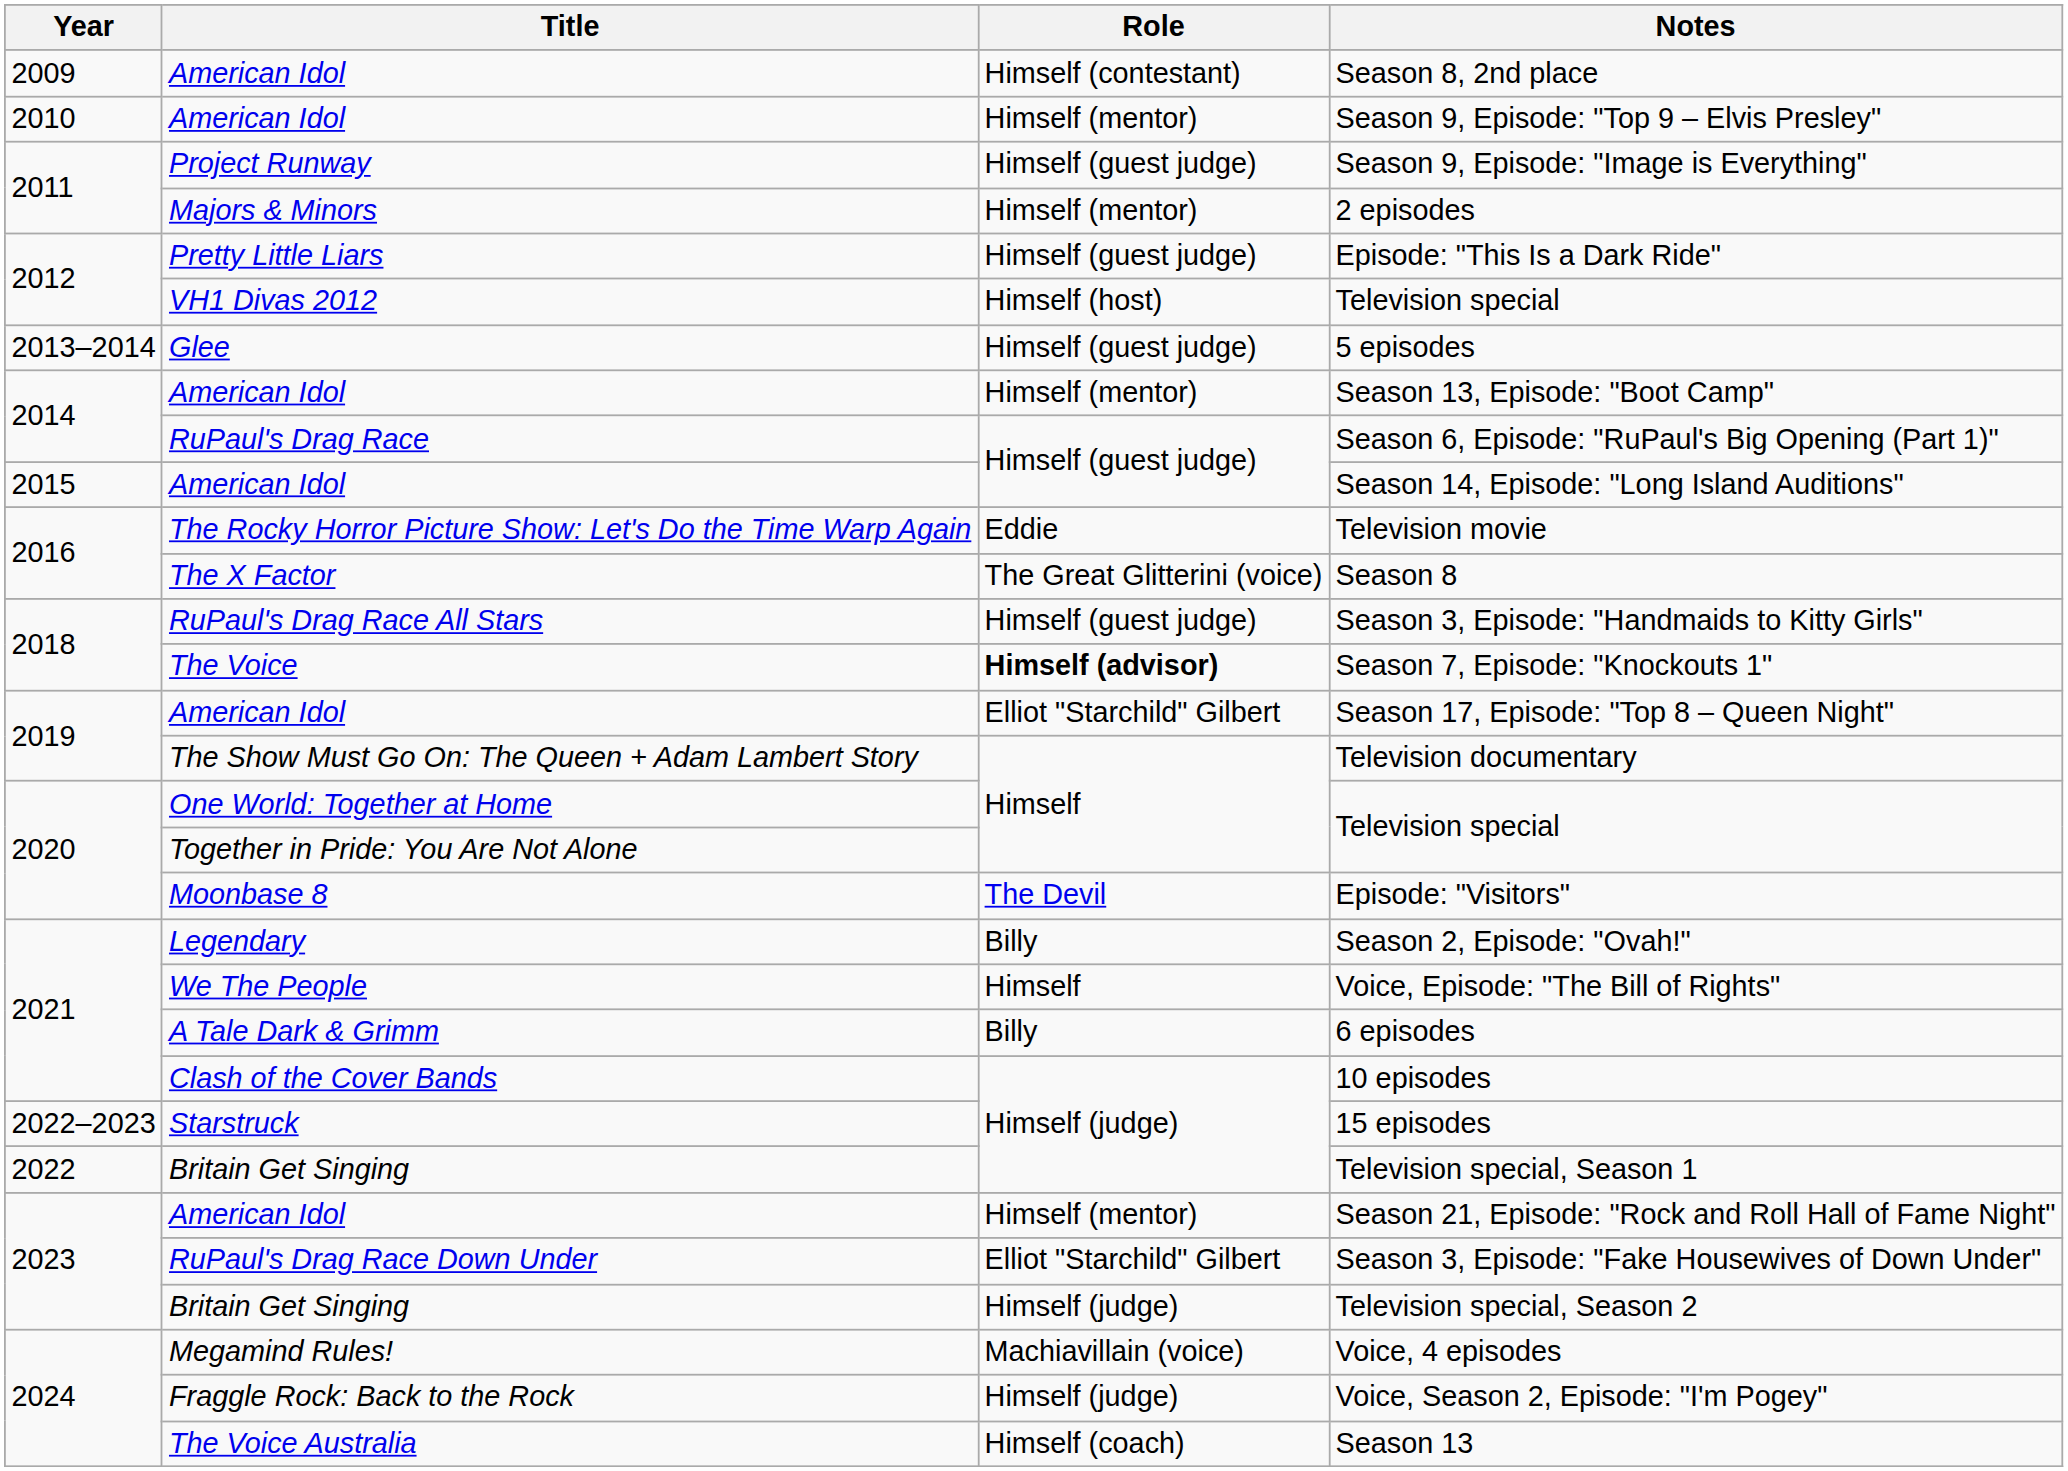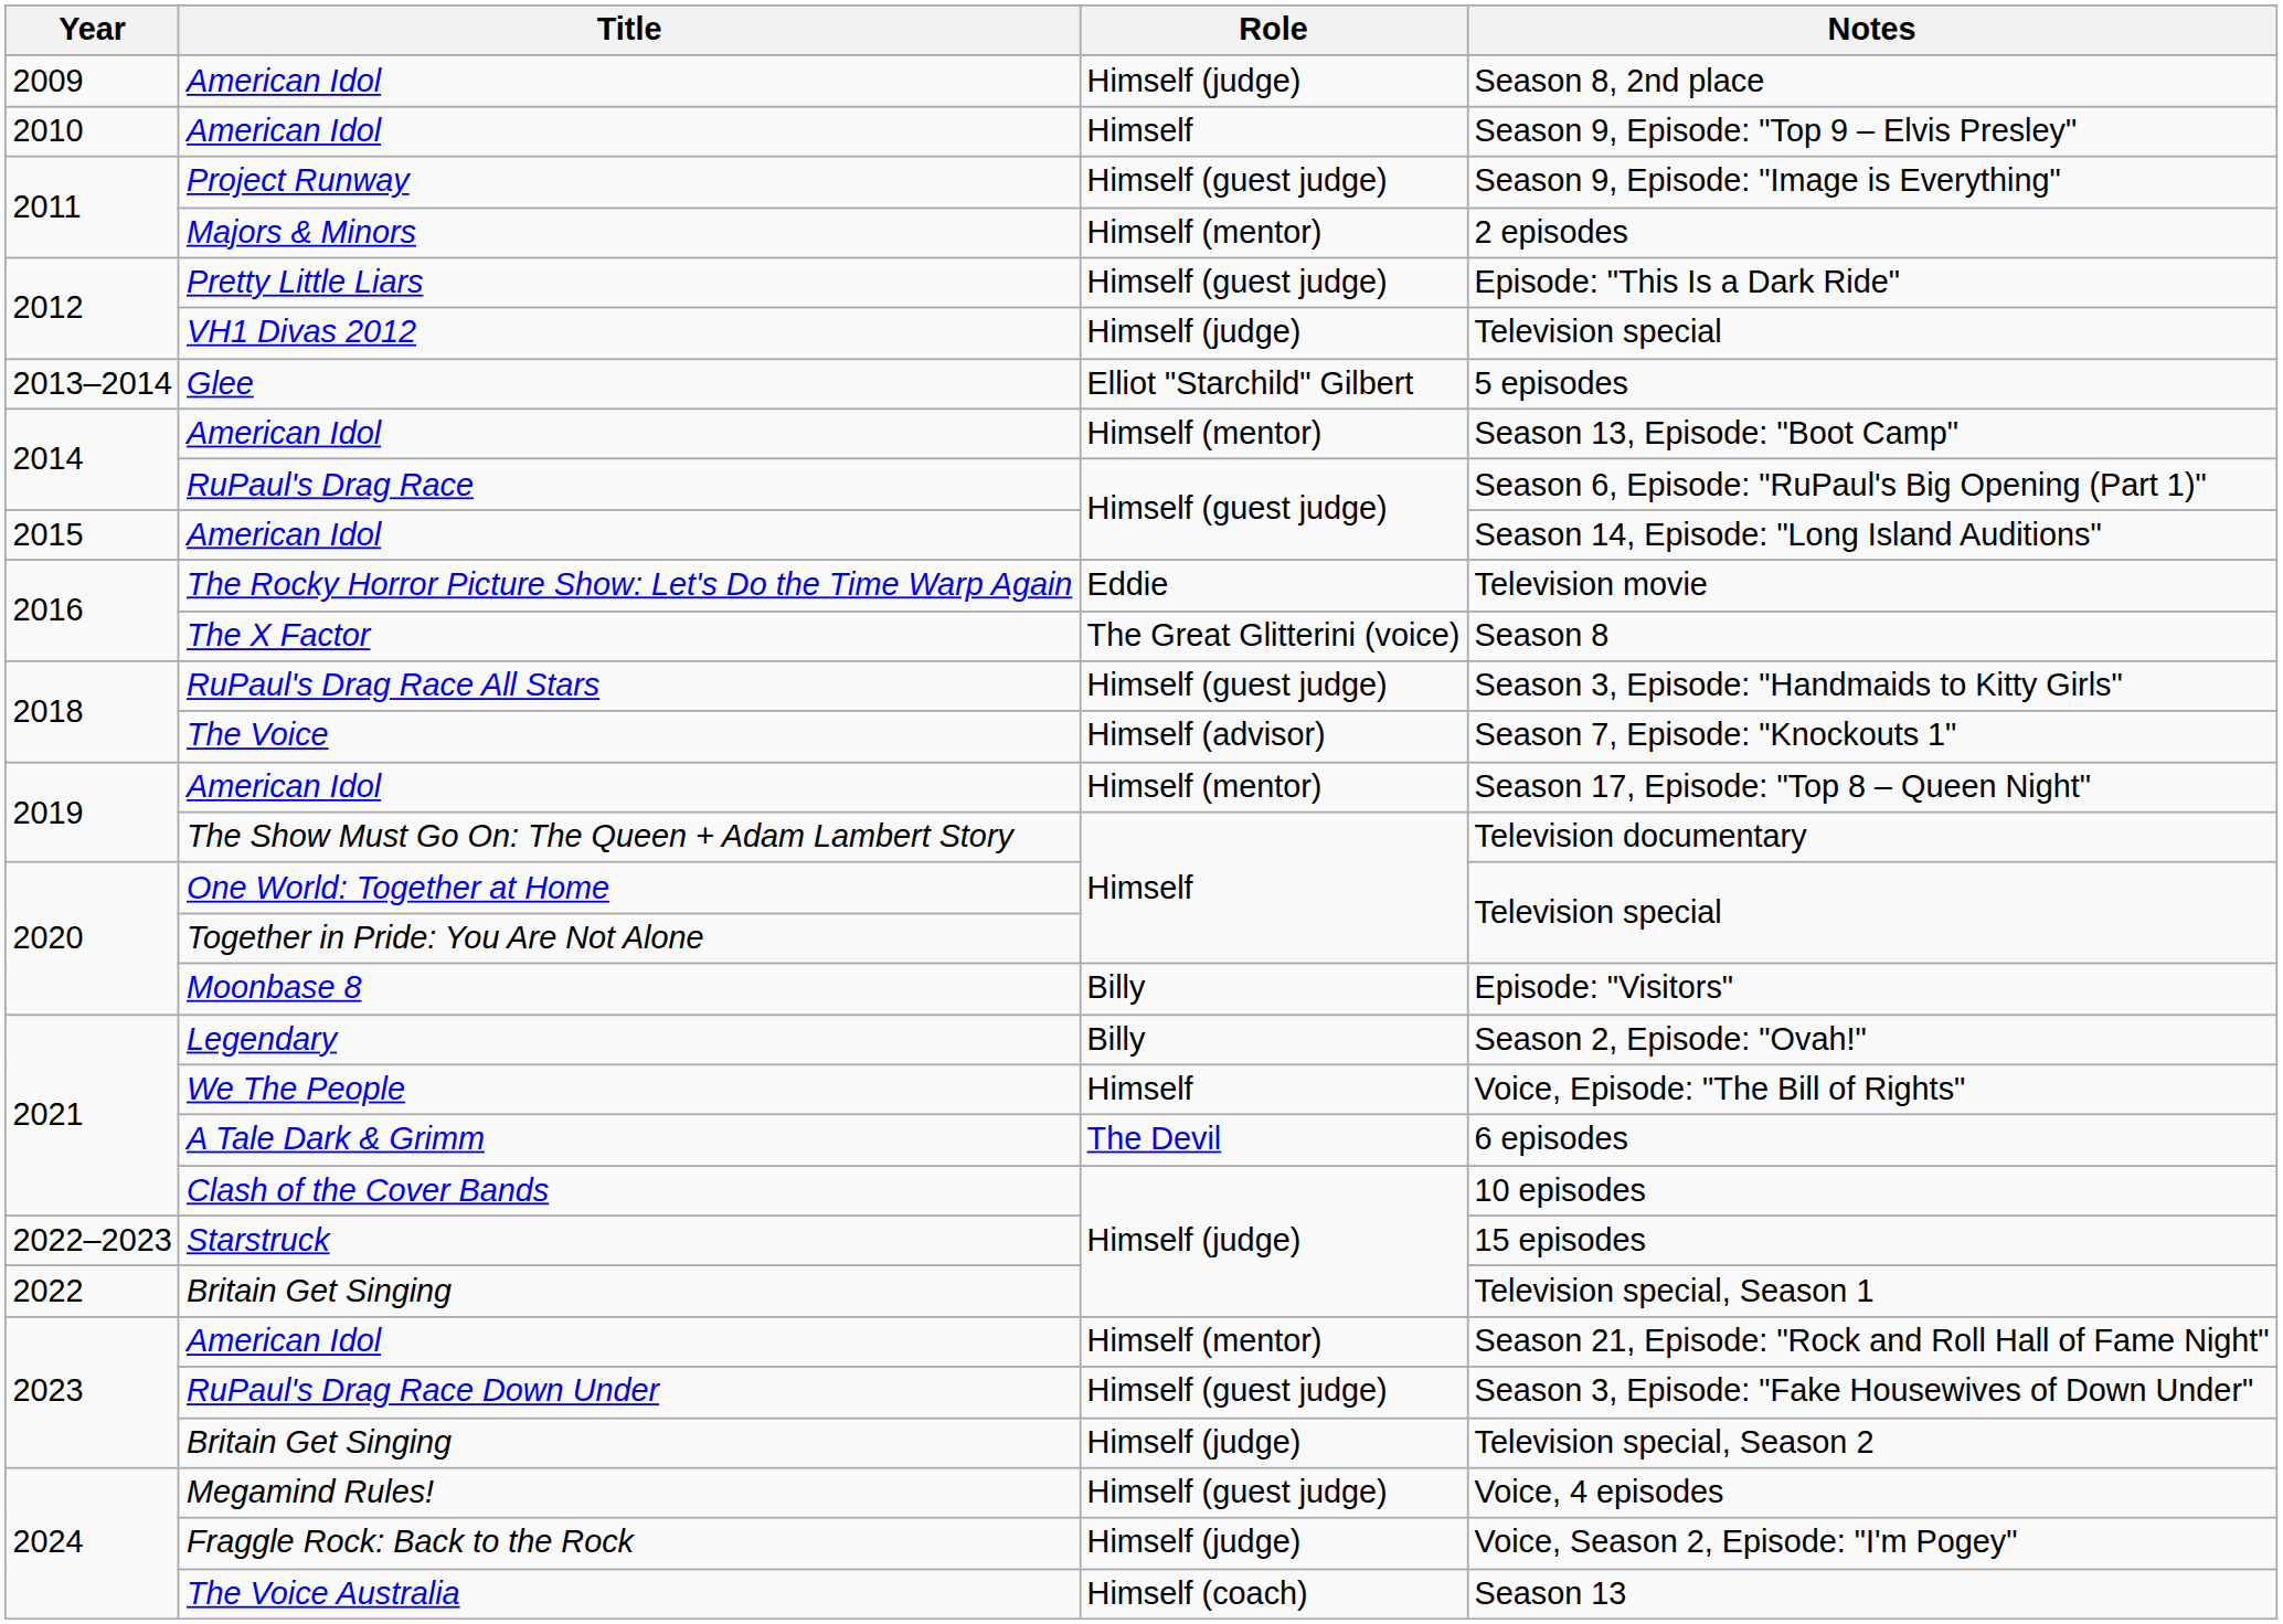Season 8, 2nd place | Role: Himself (contestant) -> Himself (judge)
Season 9, Episode: "Top 9 – Elvis Presley" | Role: Himself (mentor) -> Himself
VH1 Divas 2012 / Television special | Role: Himself (host) -> Himself (judge)
5 episodes | Role: Himself (guest judge) -> Elliot "Starchild" Gilbert
Season 7, Episode: "Knockouts 1" | Role: bold -> normal
Season 17, Episode: "Top 8 – Queen Night" | Role: Elliot "Starchild" Gilbert -> Himself (mentor)
Episode: "Visitors" | Role: The Devil -> Billy
6 episodes | Role: Billy -> The Devil
Season 3, Episode: "Fake Housewives of Down Under" | Role: Elliot "Starchild" Gilbert -> Himself (guest judge)
Voice, 4 episodes | Role: Machiavillain (voice) -> Himself (guest judge)
